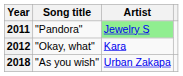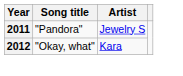2011 | Artist: lightgreen background -> no background
- row: 2018 | "As you wish" | Urban Zakapa
